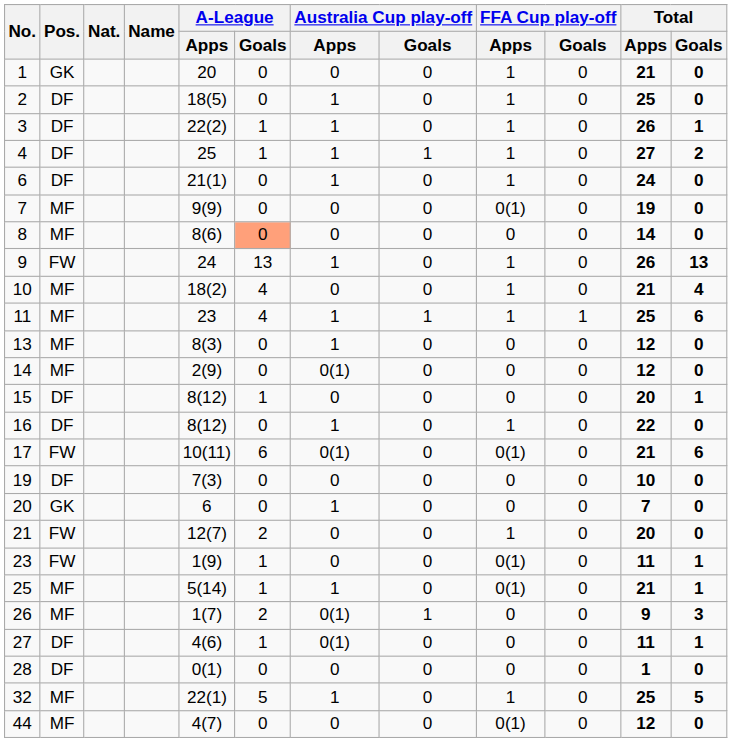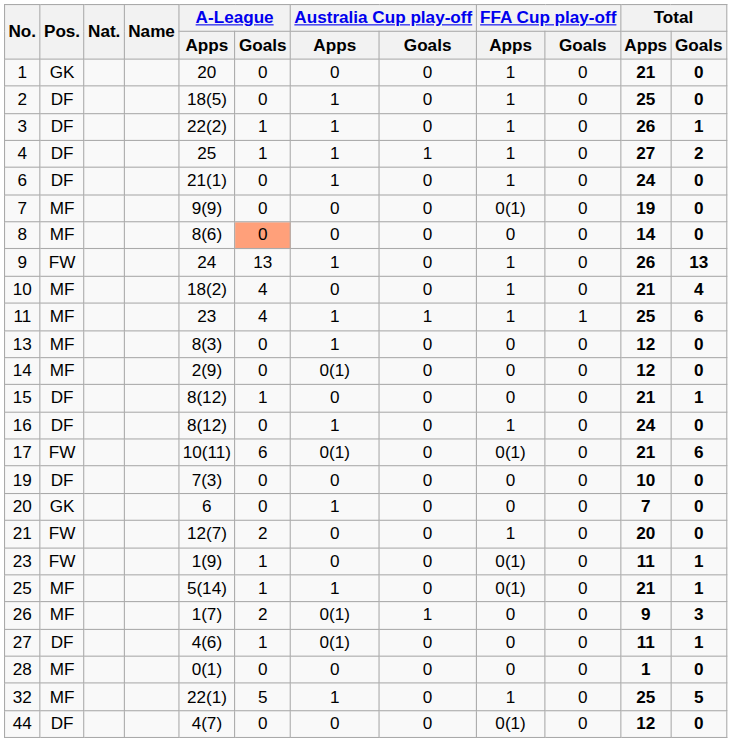15 | Total / Apps: 20 -> 21
16 | Total / Apps: 22 -> 24
28 | Pos.: DF -> MF
44 | Pos.: MF -> DF
